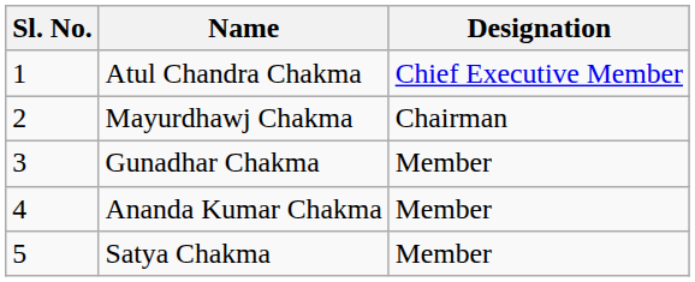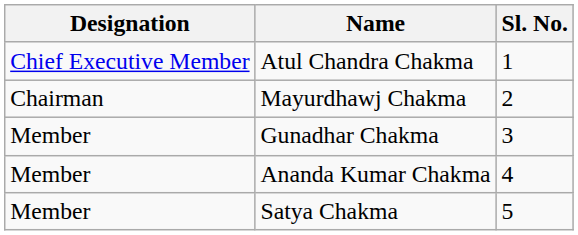columns swapped: Sl. No. <-> Designation
